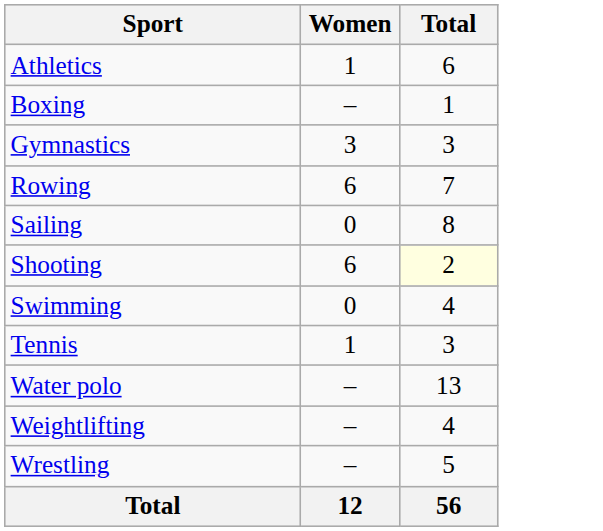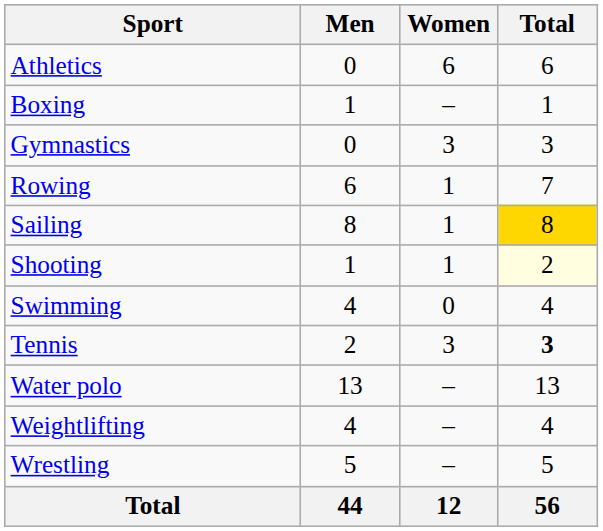+ column: Men | 0 | 1 | 0 | 6 | 8 | 1 | 4 | 2 | 13 | 4 | 5 | 44
Athletics | Women: 1 -> 6
Rowing | Women: 6 -> 1
Sailing | Women: 0 -> 1
Sailing | Total: no background -> gold background
Shooting | Women: 6 -> 1
Tennis | Women: 1 -> 3
Tennis | Total: normal -> bold
